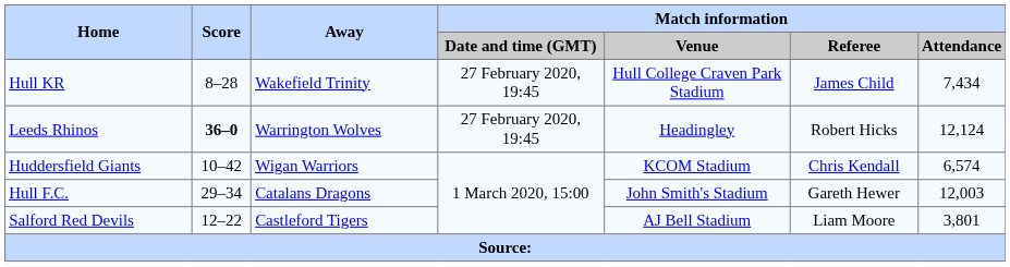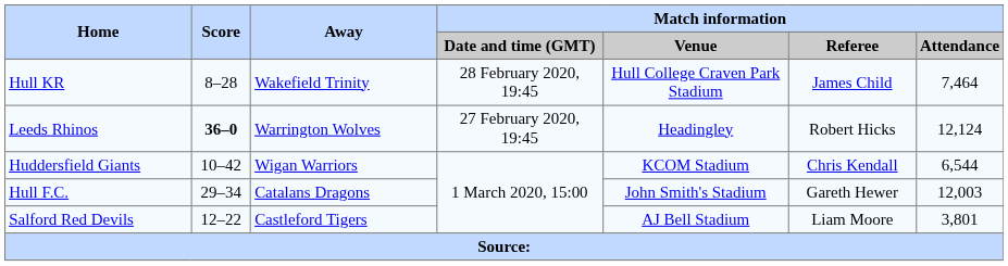Hull KR | Match information / Date and time (GMT): 27 February 2020, 19:45 -> 28 February 2020, 19:45
Hull KR | Match information / Attendance: 7,434 -> 7,464
Huddersfield Giants | Match information / Attendance: 6,574 -> 6,544
